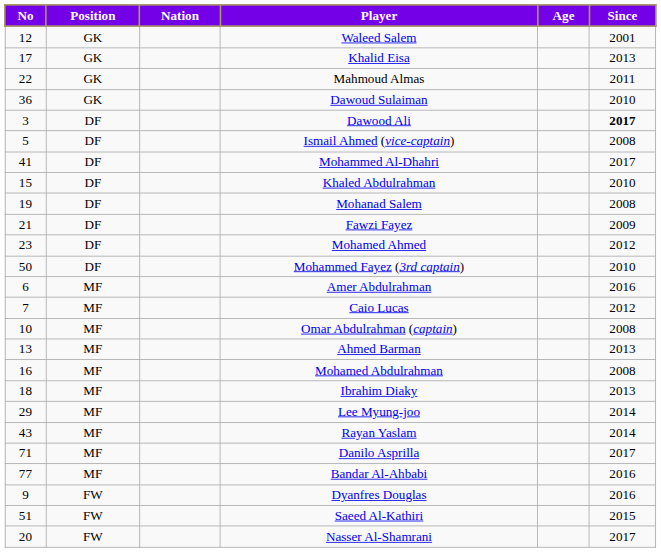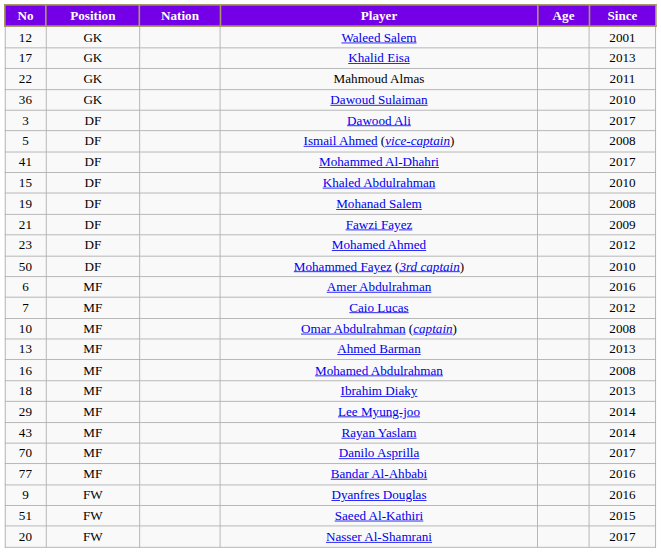Dawood Ali | Since: bold -> normal
Danilo Asprilla | No: 71 -> 70
